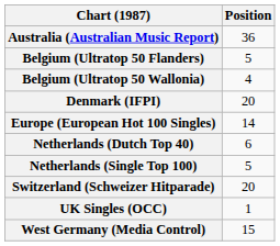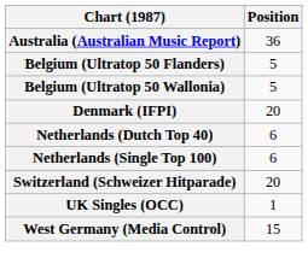Belgium (Ultratop 50 Wallonia) | Position: 4 -> 5
- row: Europe (European Hot 100 Singles) | 14
Netherlands (Single Top 100) | Position: 5 -> 6
